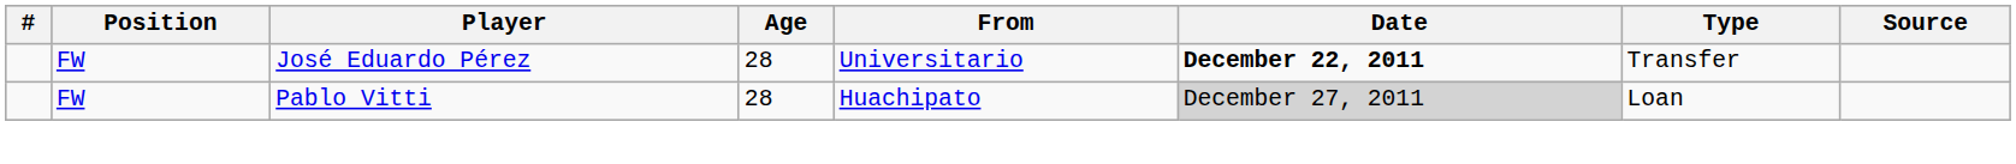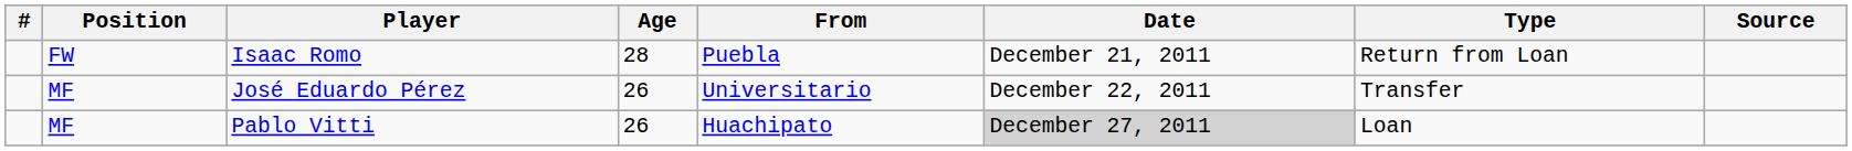+ row: FW | Isaac Romo | 28 | Puebla | December 21, 2011 | Return from Loan
José Eduardo Pérez | Position: FW -> MF
José Eduardo Pérez | Age: 28 -> 26
José Eduardo Pérez | Date: bold -> normal
Pablo Vitti | Position: FW -> MF
Pablo Vitti | Age: 28 -> 26
